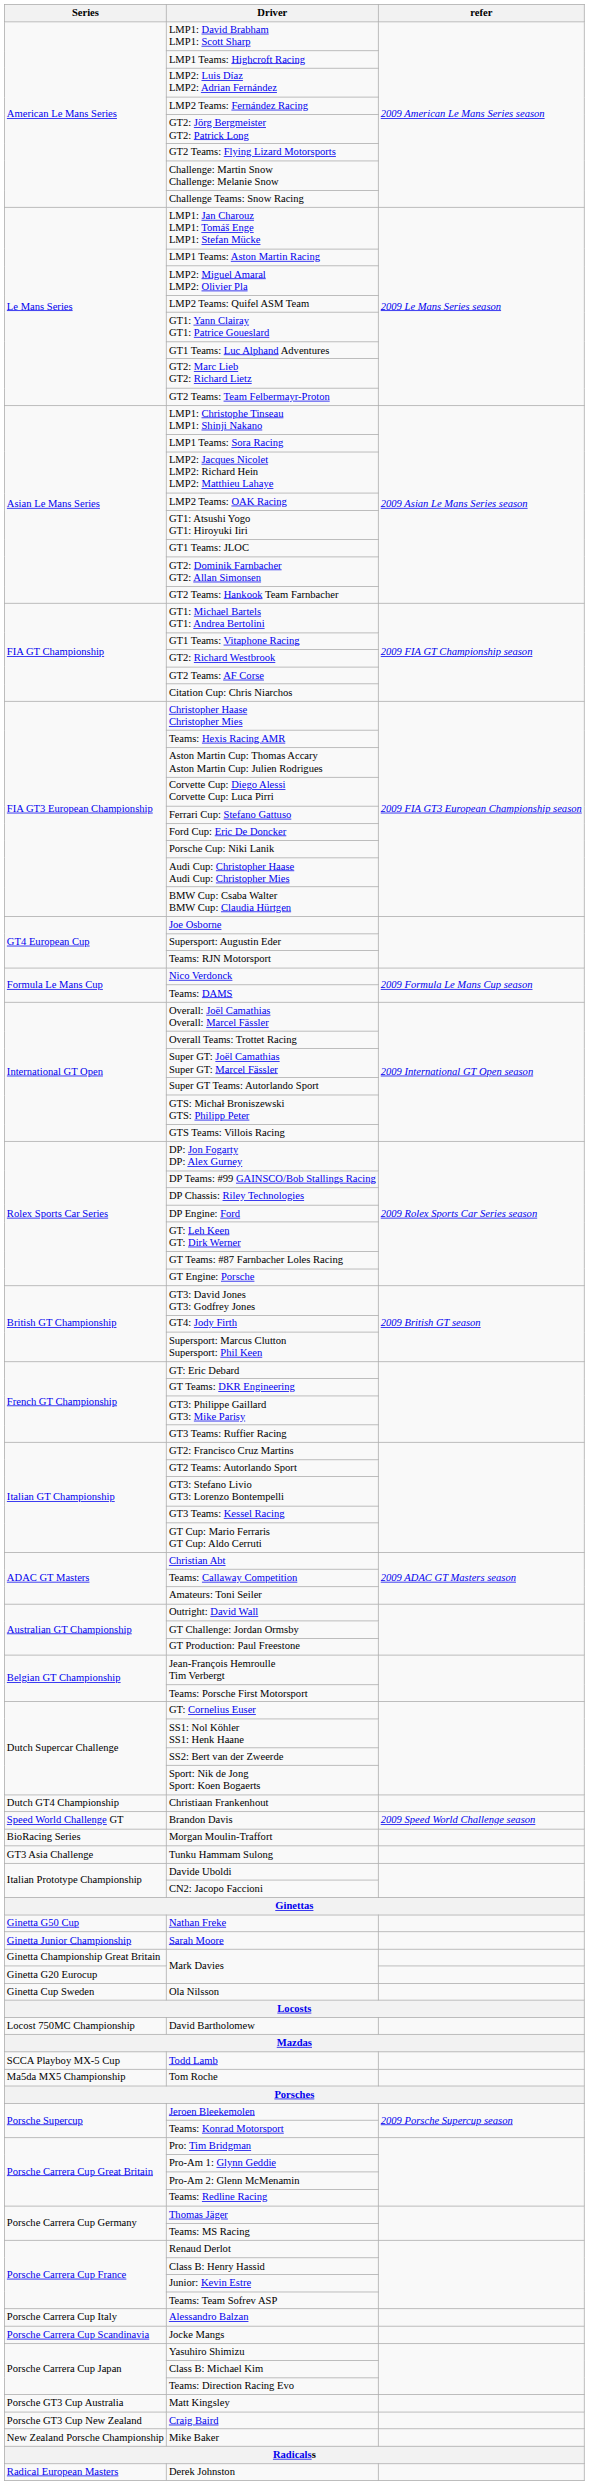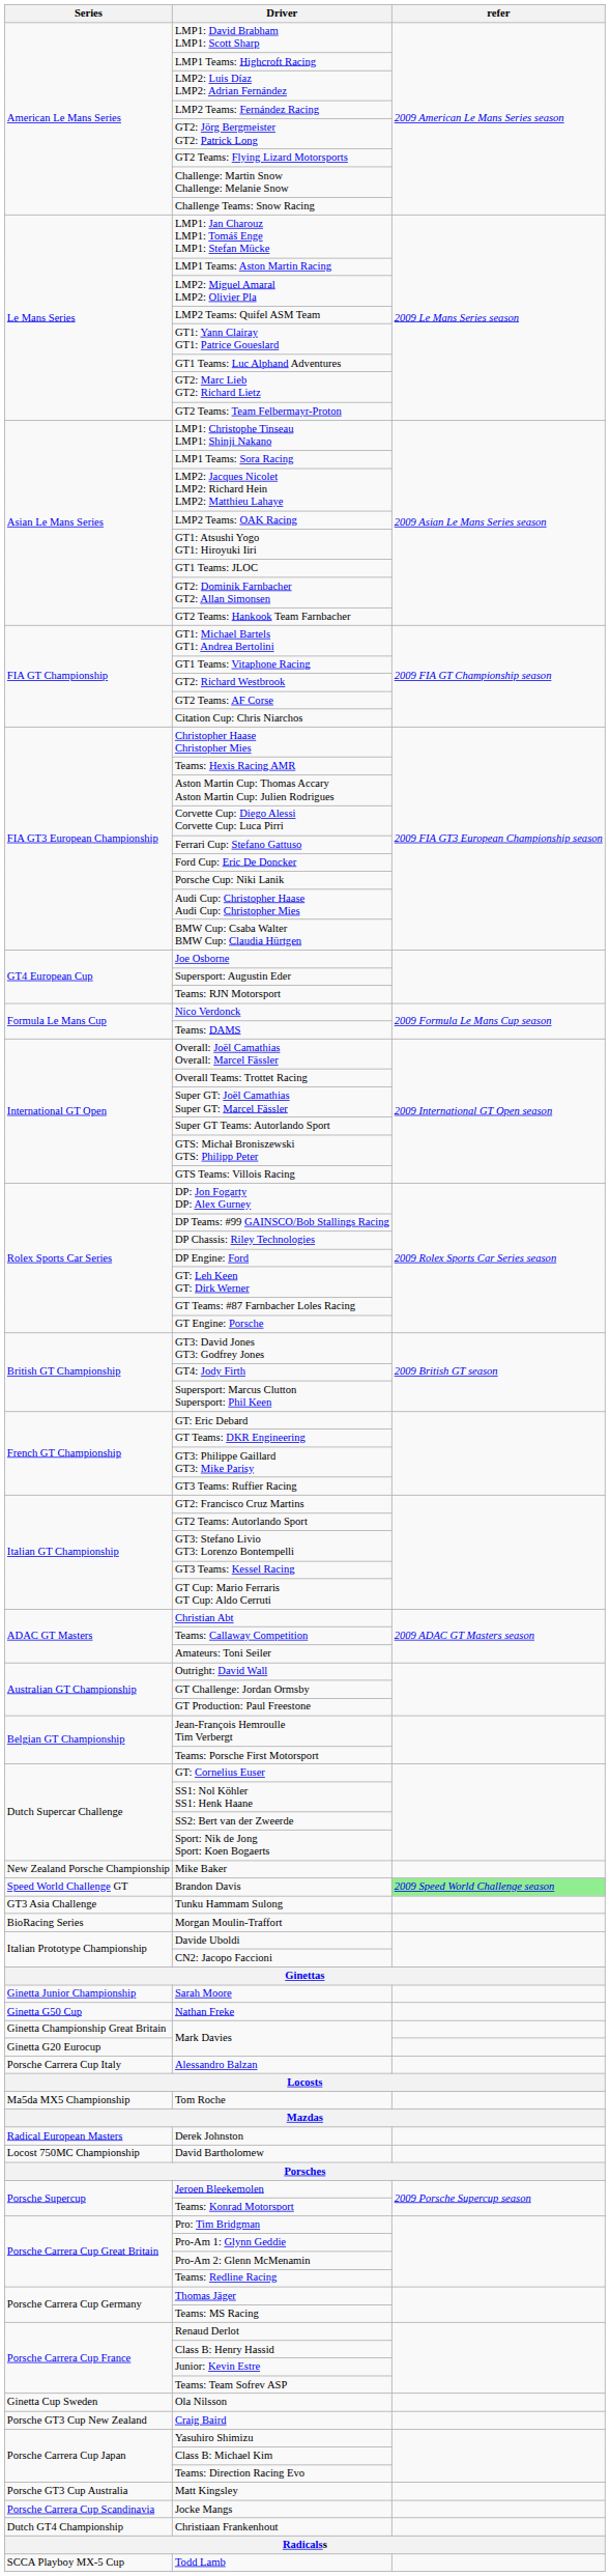rows swapped: Christiaan Frankenhout <-> Mike Baker
Brandon Davis | refer: no background -> lightgreen background
rows swapped: Tunku Hammam Sulong <-> Morgan Moulin-Traffort
rows swapped: Nathan Freke <-> Sarah Moore
rows swapped: Ola Nilsson <-> Alessandro Balzan
rows swapped: David Bartholomew <-> Tom Roche
rows swapped: Todd Lamb <-> Derek Johnston
rows swapped: Jocke Mangs <-> Craig Baird
